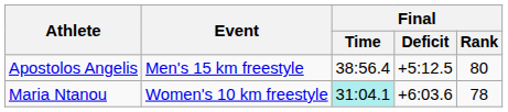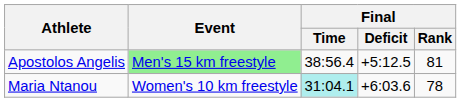Apostolos Angelis | Event: no background -> lightgreen background
Apostolos Angelis | Final / Rank: 80 -> 81
